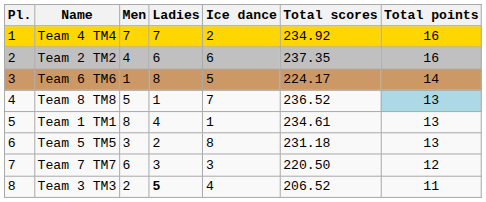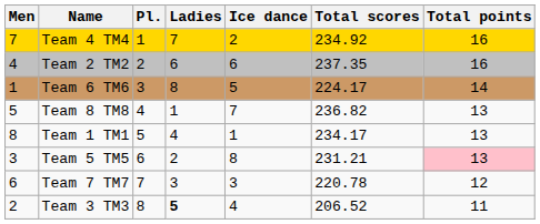columns swapped: Pl. <-> Men
Team 8 TM8 | Total scores: 236.52 -> 236.82
Team 8 TM8 | Total points: lightblue background -> no background
Team 1 TM1 | Total scores: 234.61 -> 234.17
Team 5 TM5 | Total scores: 231.18 -> 231.21
Team 5 TM5 | Total points: no background -> pink background
Team 7 TM7 | Total scores: 220.50 -> 220.78
